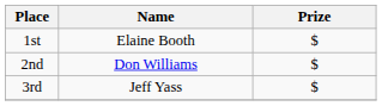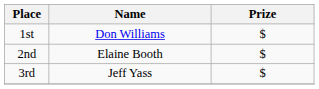1st | Name: Elaine Booth -> Don Williams
2nd | Name: Don Williams -> Elaine Booth
